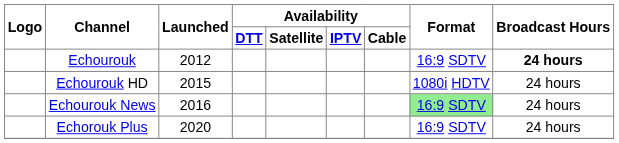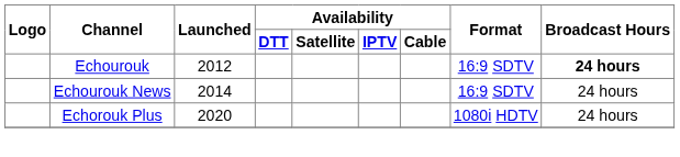- row: Echourouk HD | 2015 | 1080i HDTV | 24 hours
Echourouk News | Launched: 2016 -> 2014
Echourouk News | Format: lightgreen background -> no background
Echorouk Plus | Format: 16:9 SDTV -> 1080i HDTV
